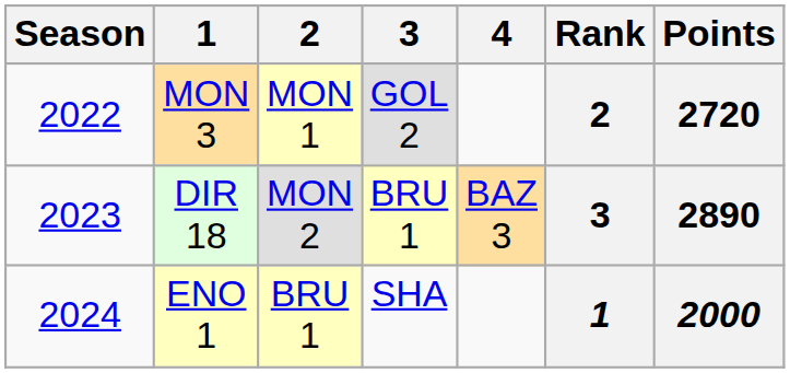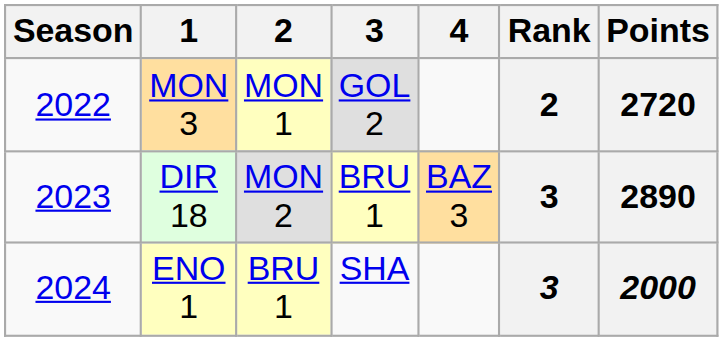ENO 1 | Rank: 1 -> 3
